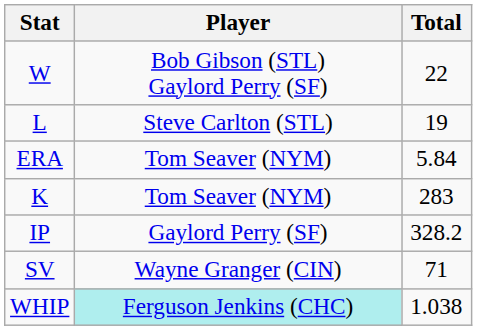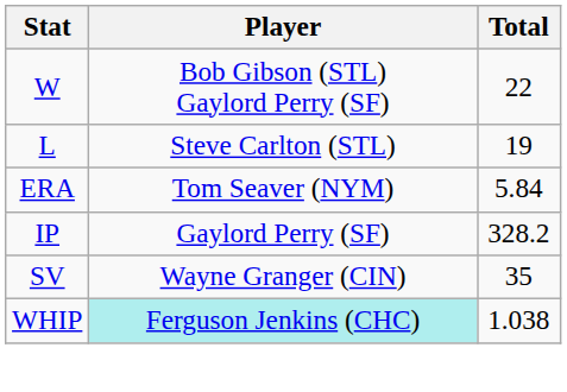- row: K | Tom Seaver (NYM) | 283
SV | Total: 71 -> 35
